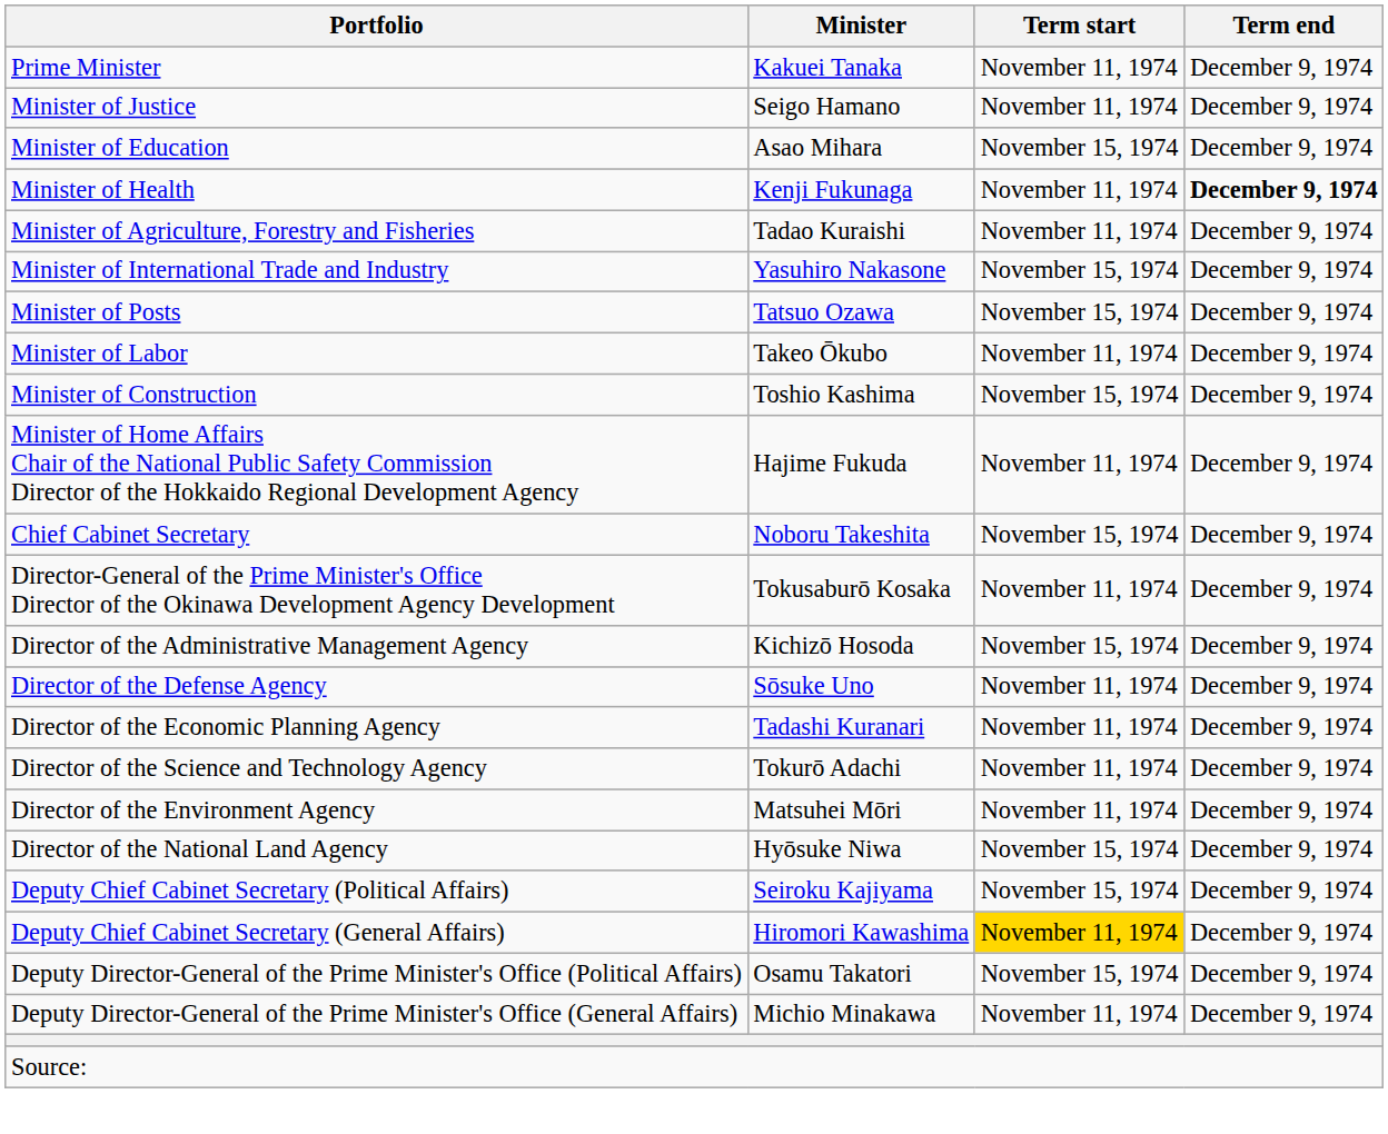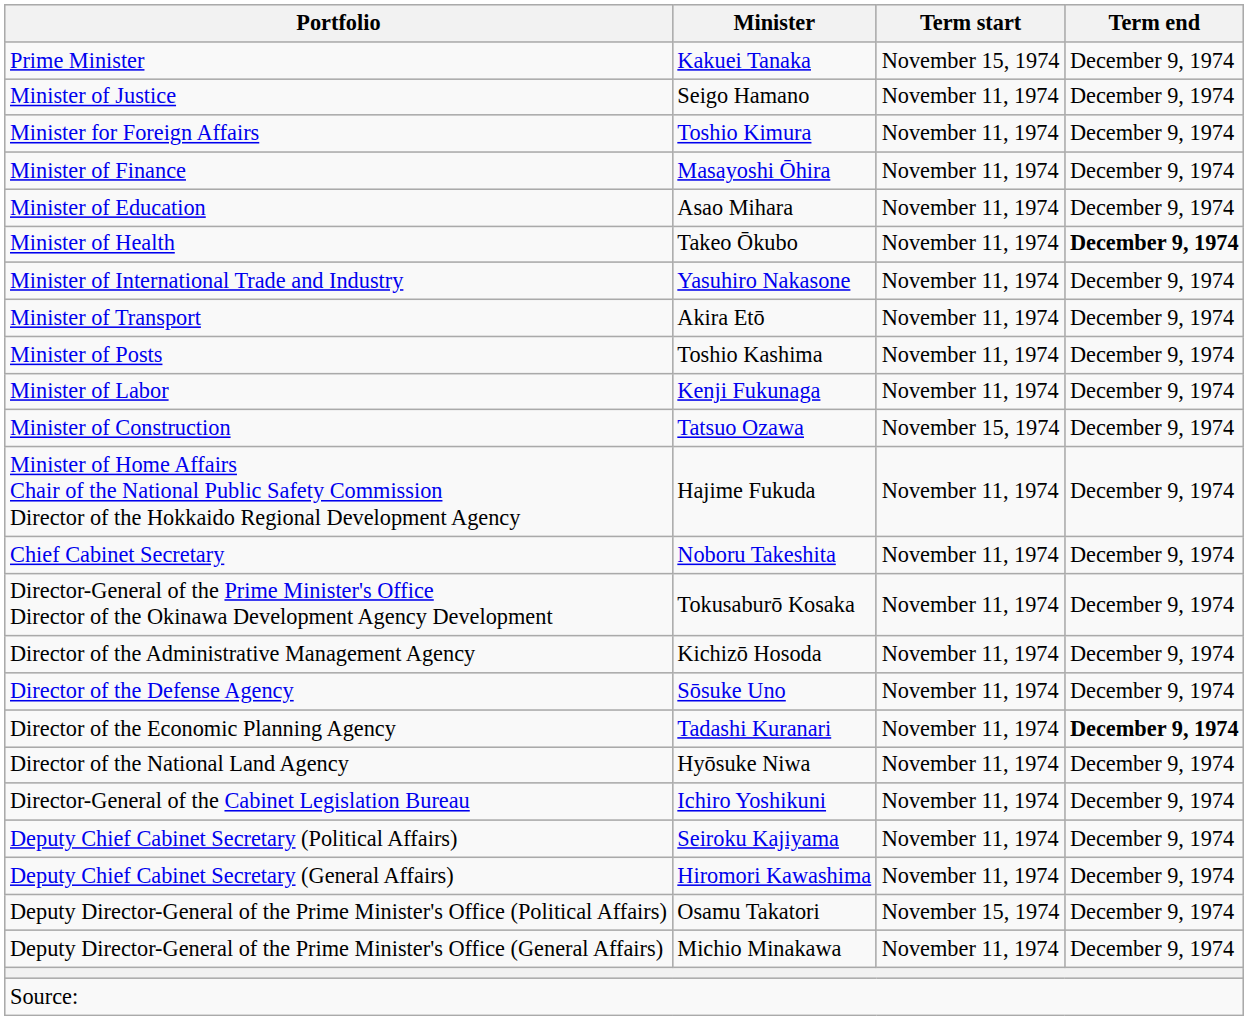Prime Minister | Term start: November 11, 1974 -> November 15, 1974
+ row: Minister for Foreign Affairs | Toshio Kimura | November 11, 1974 | December 9, 1974
+ row: Minister of Finance | Masayoshi Ōhira | November 11, 1974 | December 9, 1974
Minister of Education | Term start: November 15, 1974 -> November 11, 1974
Minister of Health | Minister: Kenji Fukunaga -> Takeo Ōkubo
- row: Minister of Agriculture, Forestry and Fisheries | Tadao Kuraishi | November 11, 1974 | December 9, 1974
Minister of International Trade and Industry | Term start: November 15, 1974 -> November 11, 1974
+ row: Minister of Transport | Akira Etō | November 11, 1974 | December 9, 1974
Minister of Posts | Minister: Tatsuo Ozawa -> Toshio Kashima
Minister of Posts | Term start: November 15, 1974 -> November 11, 1974
Minister of Labor | Minister: Takeo Ōkubo -> Kenji Fukunaga
Minister of Construction | Minister: Toshio Kashima -> Tatsuo Ozawa
Chief Cabinet Secretary | Term start: November 15, 1974 -> November 11, 1974
Director of the Administrative Management Agency | Term start: November 15, 1974 -> November 11, 1974
Director of the Economic Planning Agency | Term end: normal -> bold
- row: Director of the Science and Technology Agency | Tokurō Adachi | November 11, 1974 | December 9, 1974
- row: Director of the Environment Agency | Matsuhei Mōri | November 11, 1974 | December 9, 1974
Director of the National Land Agency | Term start: November 15, 1974 -> November 11, 1974
+ row: Director-General of the Cabinet Legislation Bureau | Ichiro Yoshikuni | November 11, 1974 | December 9, 1974
Deputy Chief Cabinet Secretary (Political Affairs) | Term start: November 15, 1974 -> November 11, 1974
Deputy Chief Cabinet Secretary (General Affairs) | Term start: gold background -> no background
